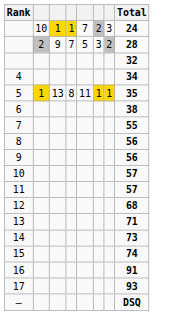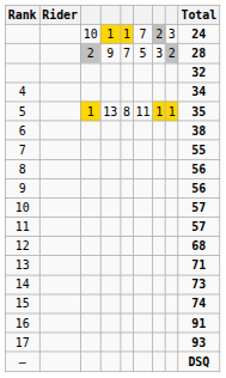+ column: Rider
